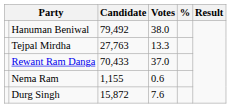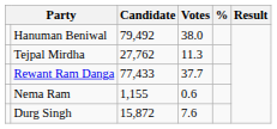Tejpal Mirdha | Candidate: 27,763 -> 27,762
Tejpal Mirdha | Votes: 13.3 -> 11.3
Rewant Ram Danga | Candidate: 70,433 -> 77,433
Rewant Ram Danga | Votes: 37.0 -> 37.7
